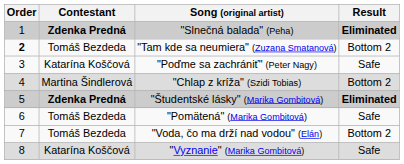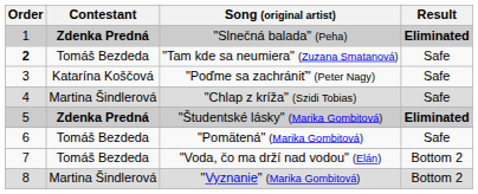"Tam kde sa neumiera" (Zuzana Smatanová) | Result: Bottom 2 -> Safe
"Chlap z kríža" (Szidi Tobias) | Result: Bottom 2 -> Safe
"Vyznanie" (Marika Gombitová) | Contestant: Katarína Koščová -> Martina Šindlerová
"Vyznanie" (Marika Gombitová) | Result: Safe -> Bottom 2
